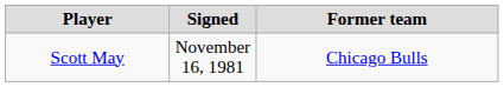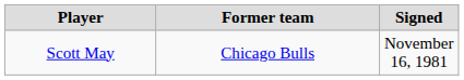columns swapped: Signed <-> Former team
